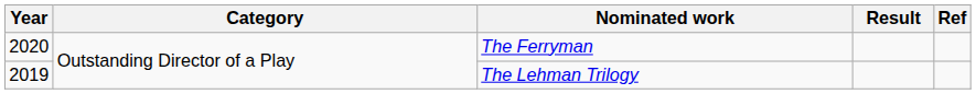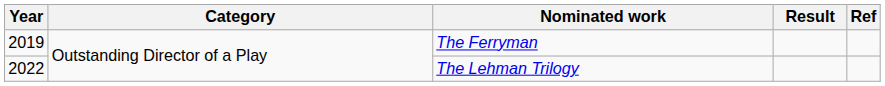The Ferryman | Year: 2020 -> 2019
The Lehman Trilogy | Year: 2019 -> 2022
